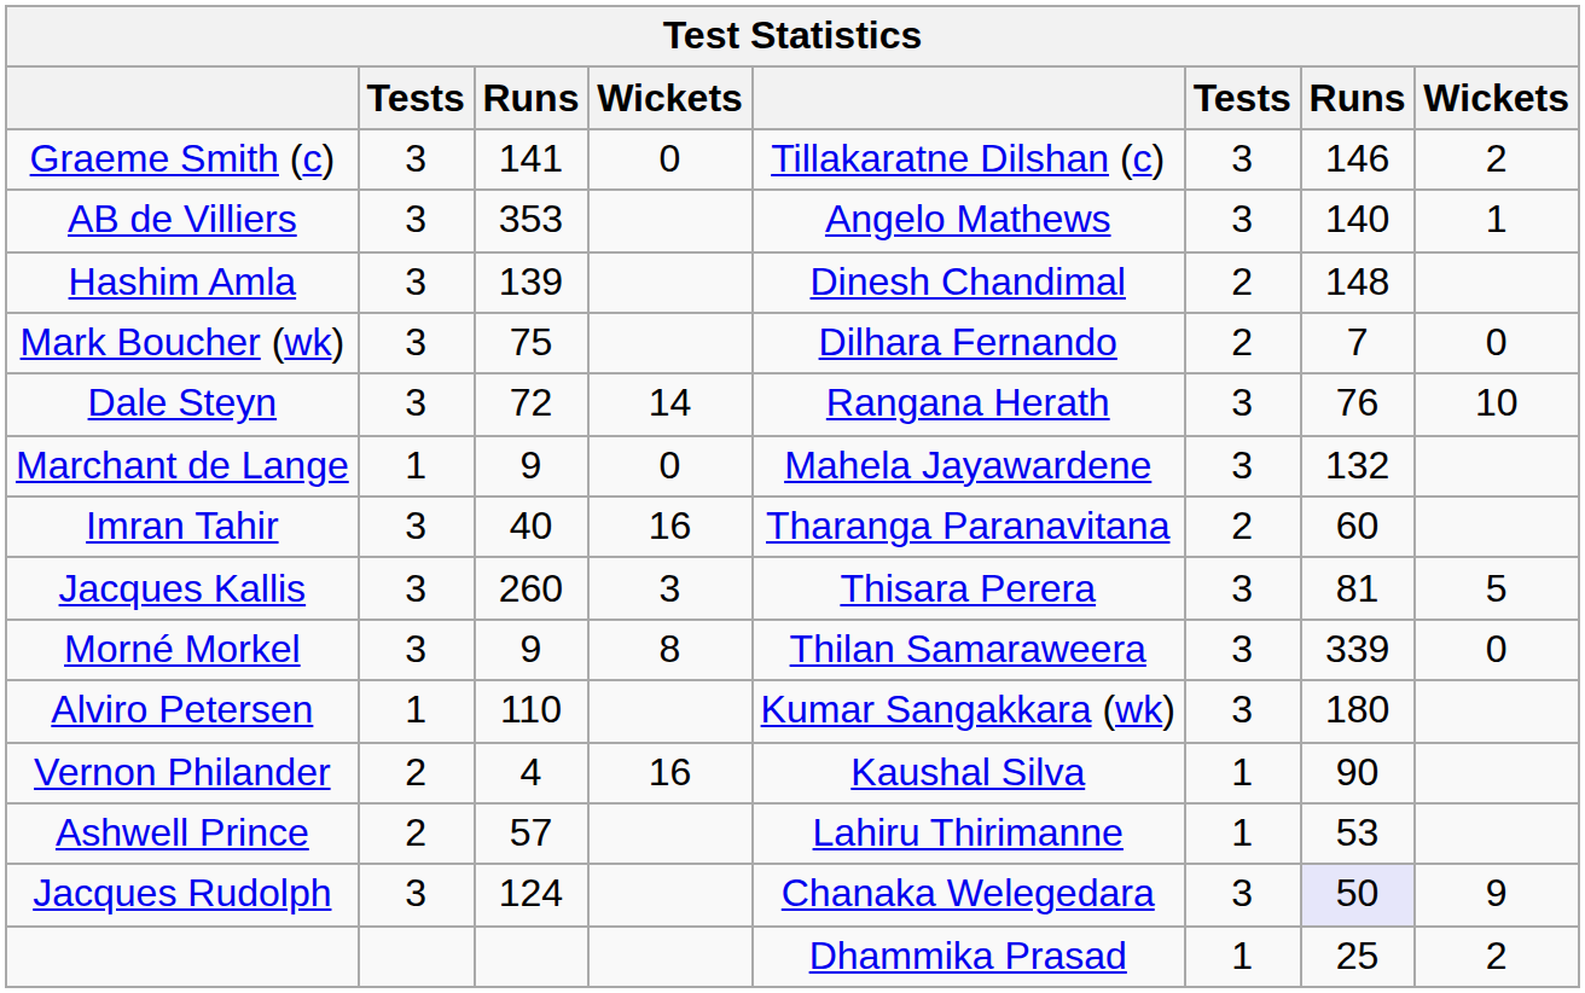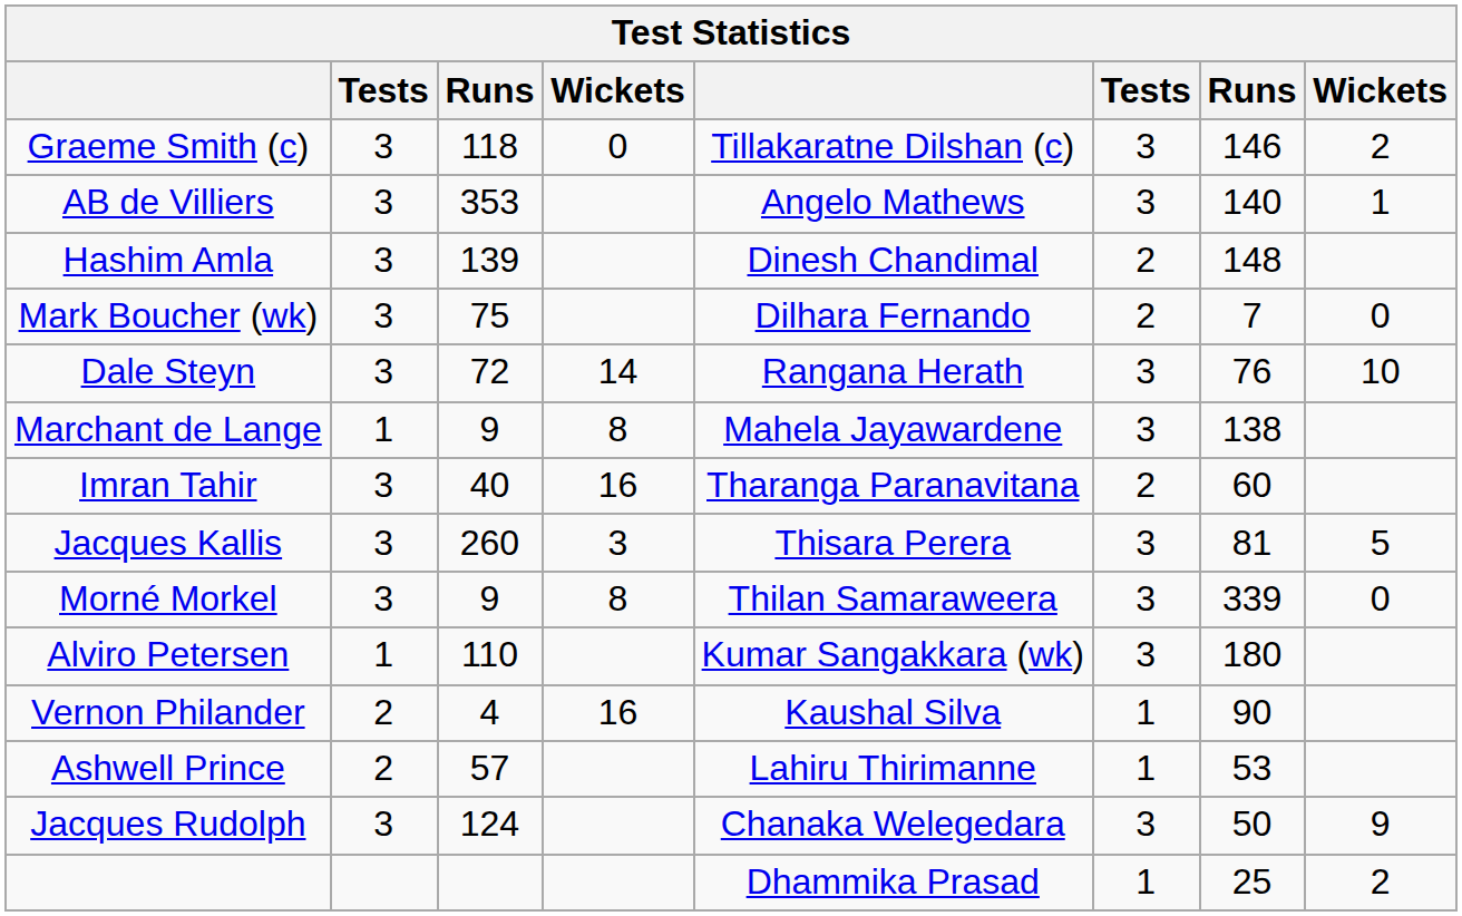Graeme Smith (c) | column 3: 141 -> 118
Marchant de Lange | column 4: 0 -> 8
Marchant de Lange | column 7: 132 -> 138
Jacques Rudolph | column 7: lavender background -> no background
